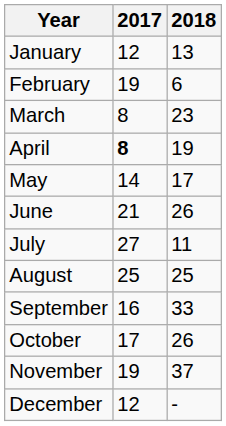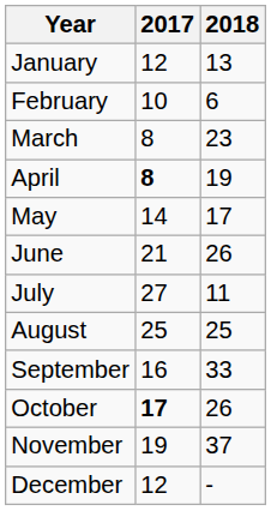February | 2017: 19 -> 10
October | 2017: normal -> bold
